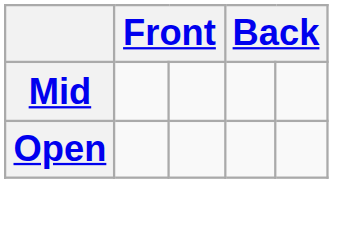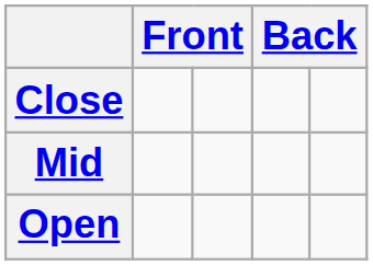+ row: Close
